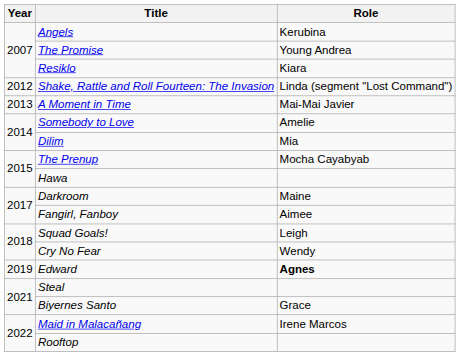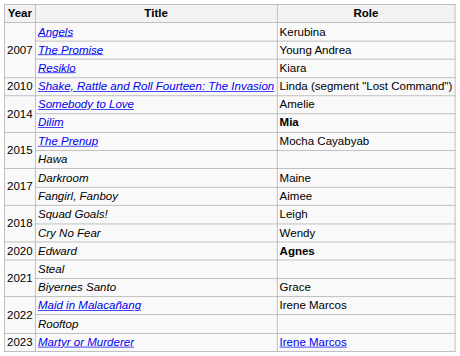Shake, Rattle and Roll Fourteen: The Invasion | Year: 2012 -> 2010
- row: 2013 | A Moment in Time | Mai-Mai Javier
Dilim | Role: normal -> bold
Edward | Year: 2019 -> 2020
+ row: 2023 | Martyr or Murderer | Irene Marcos
